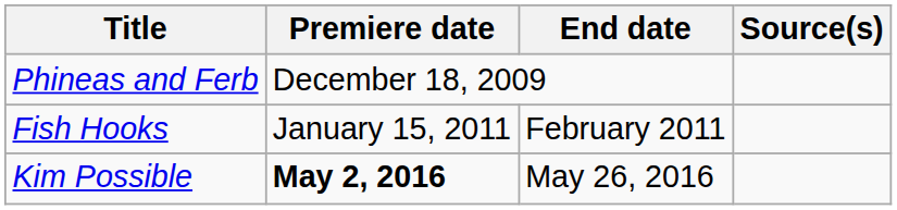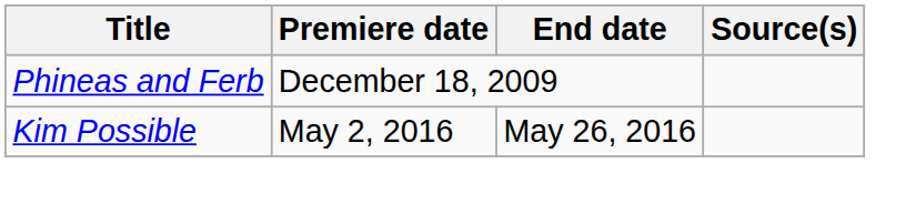- row: Fish Hooks | January 15, 2011 | February 2011
Kim Possible | Premiere date: bold -> normal
